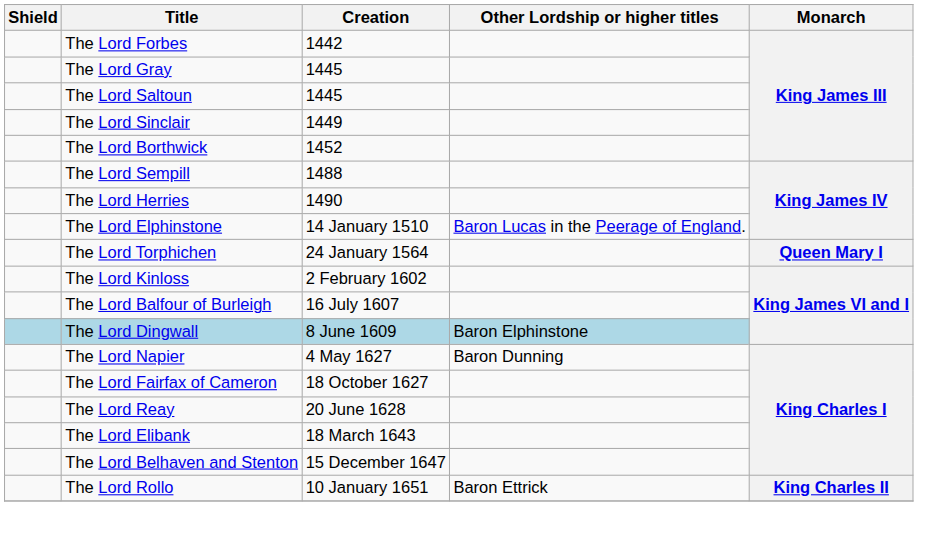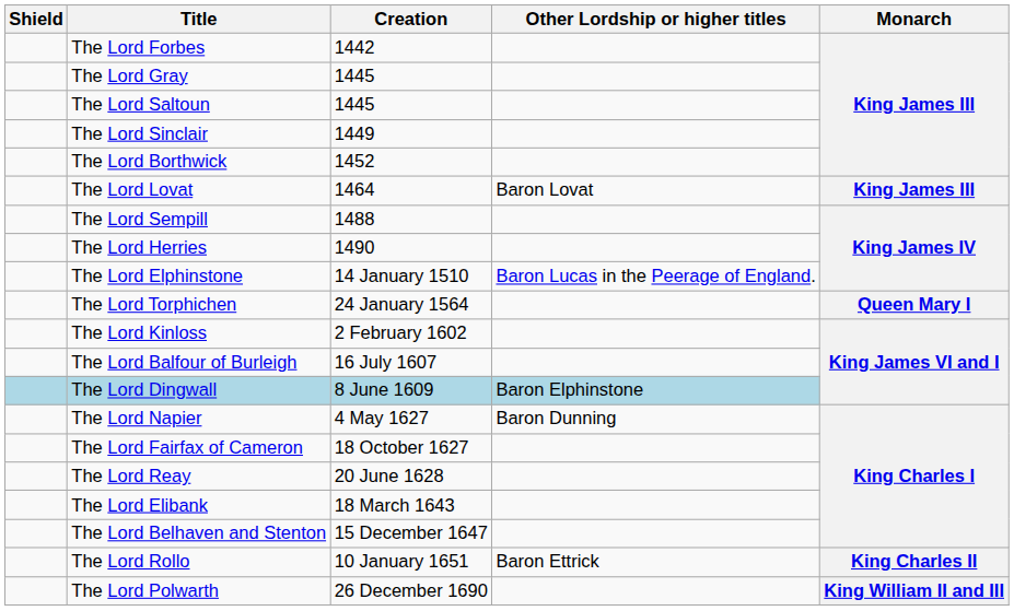+ row: The Lord Lovat | 1464 | Baron Lovat | King James III
+ row: The Lord Polwarth | 26 December 1690 | King William II and III
